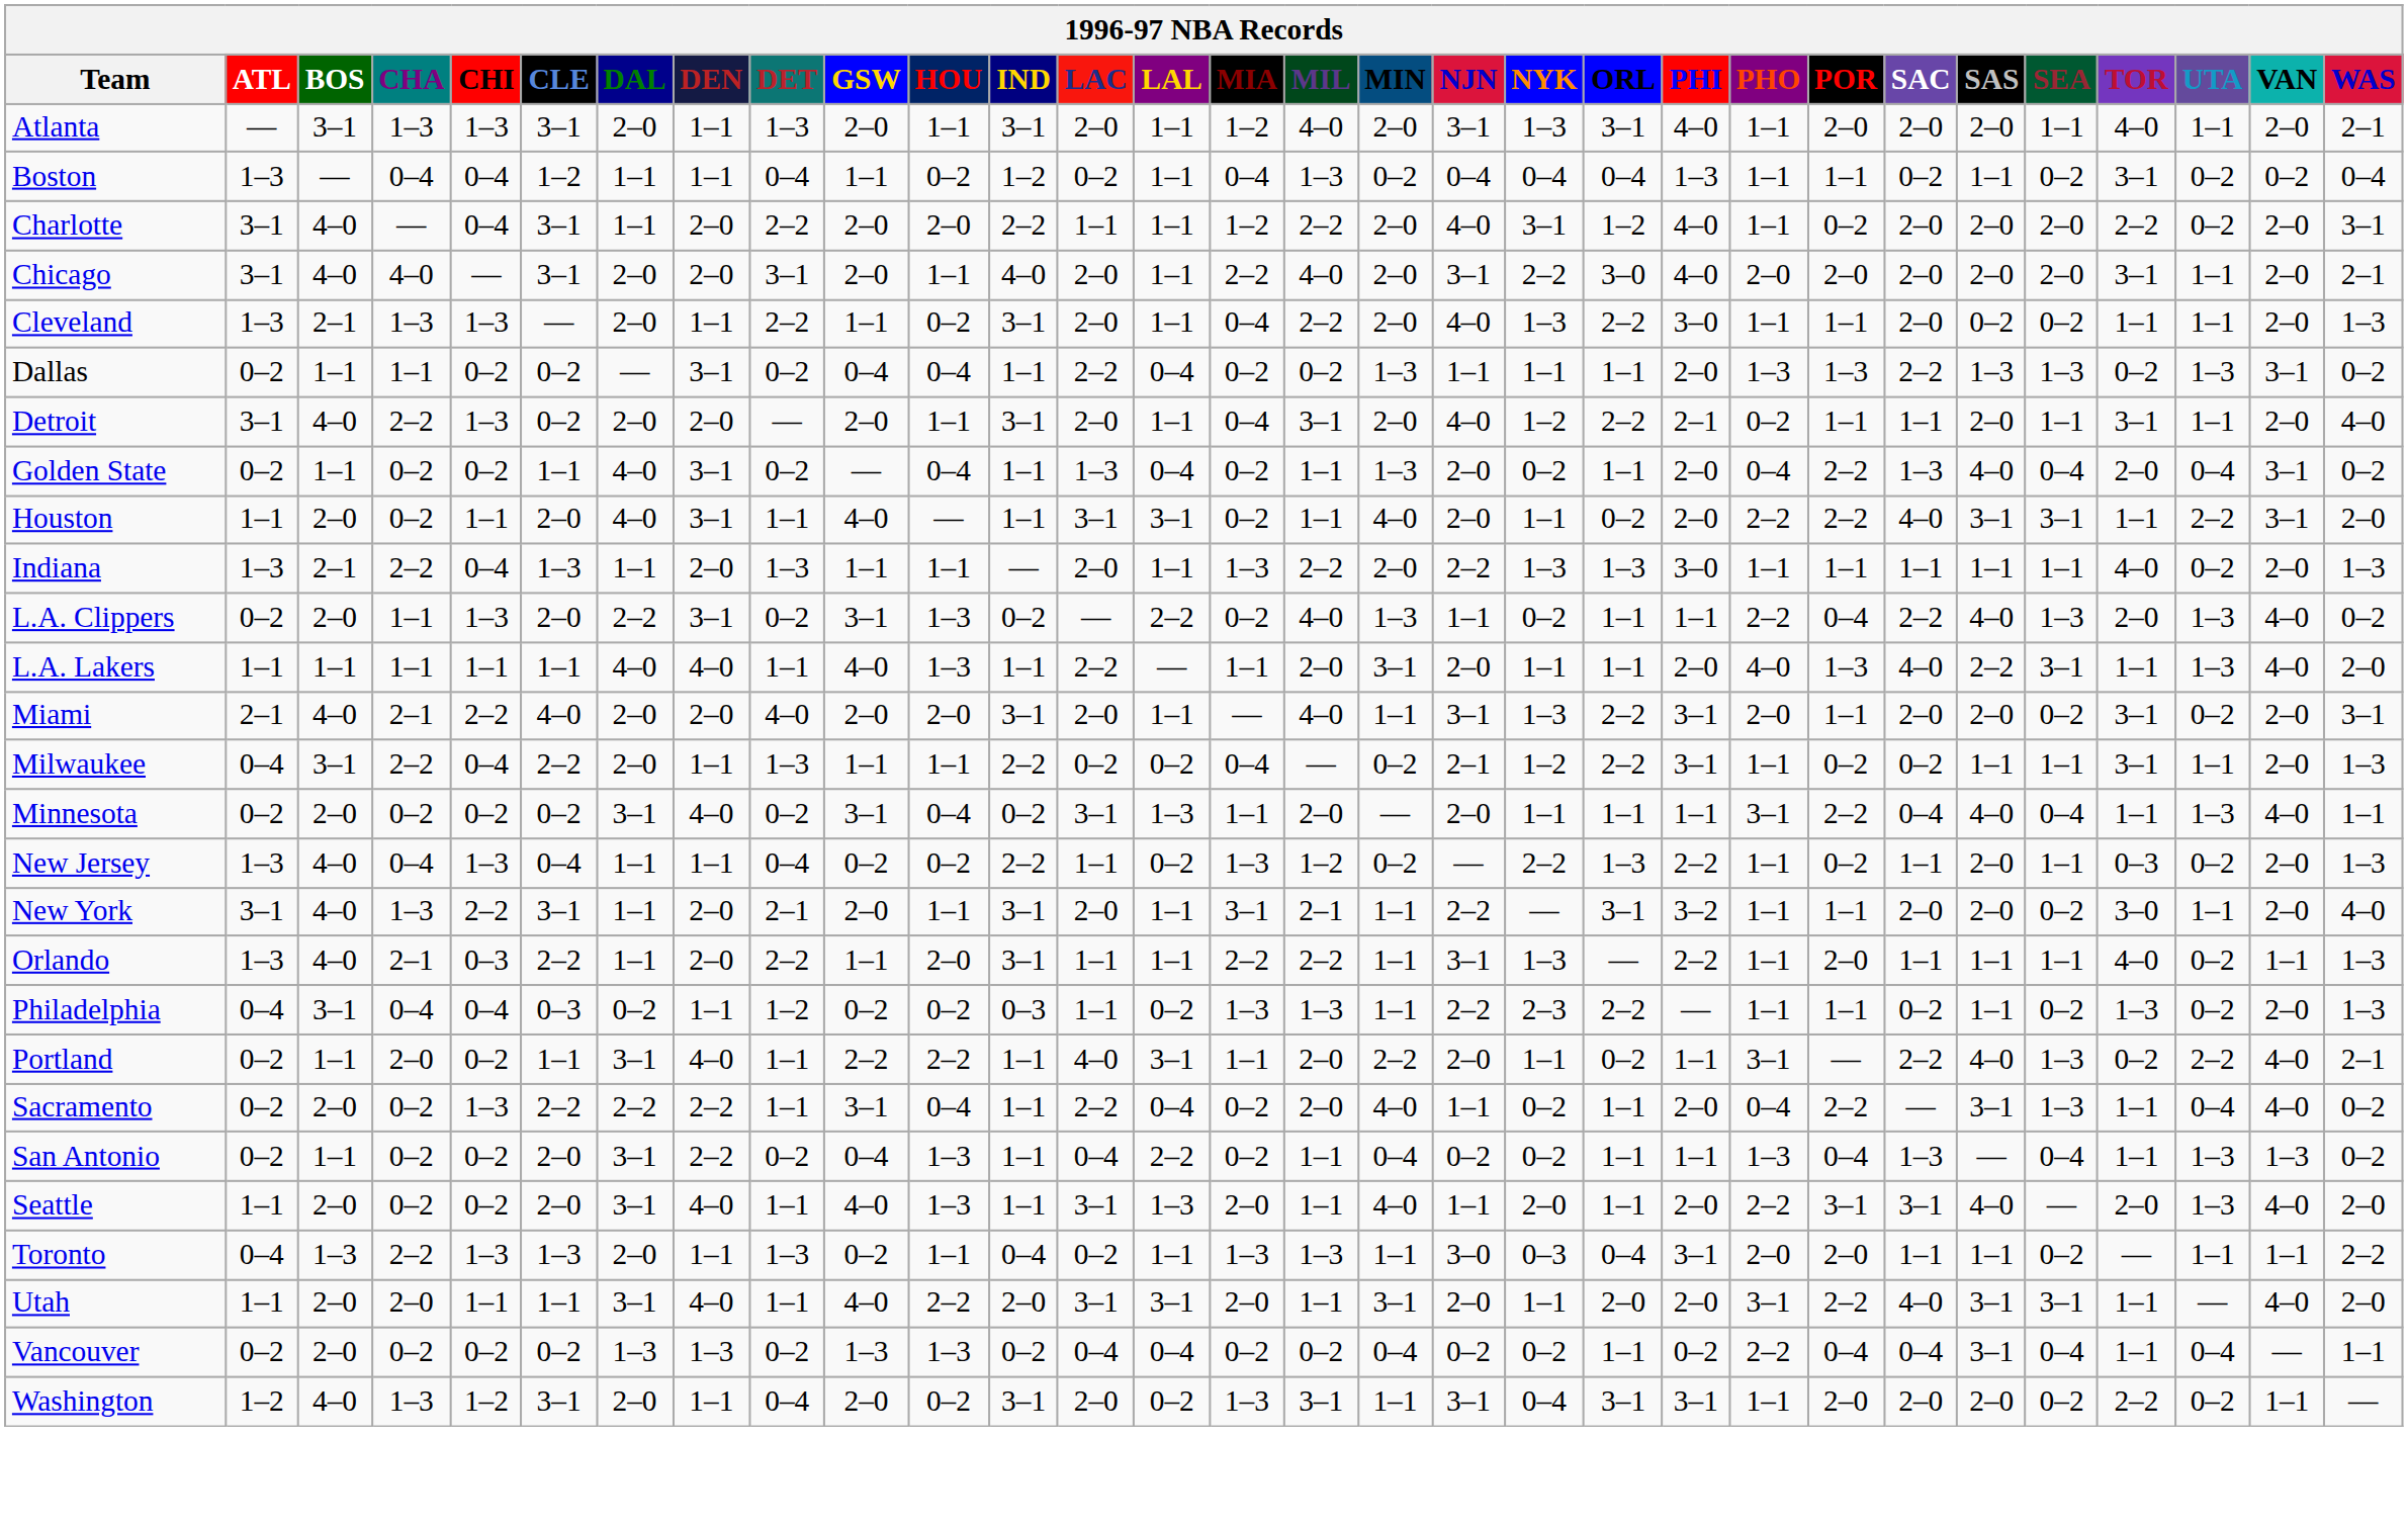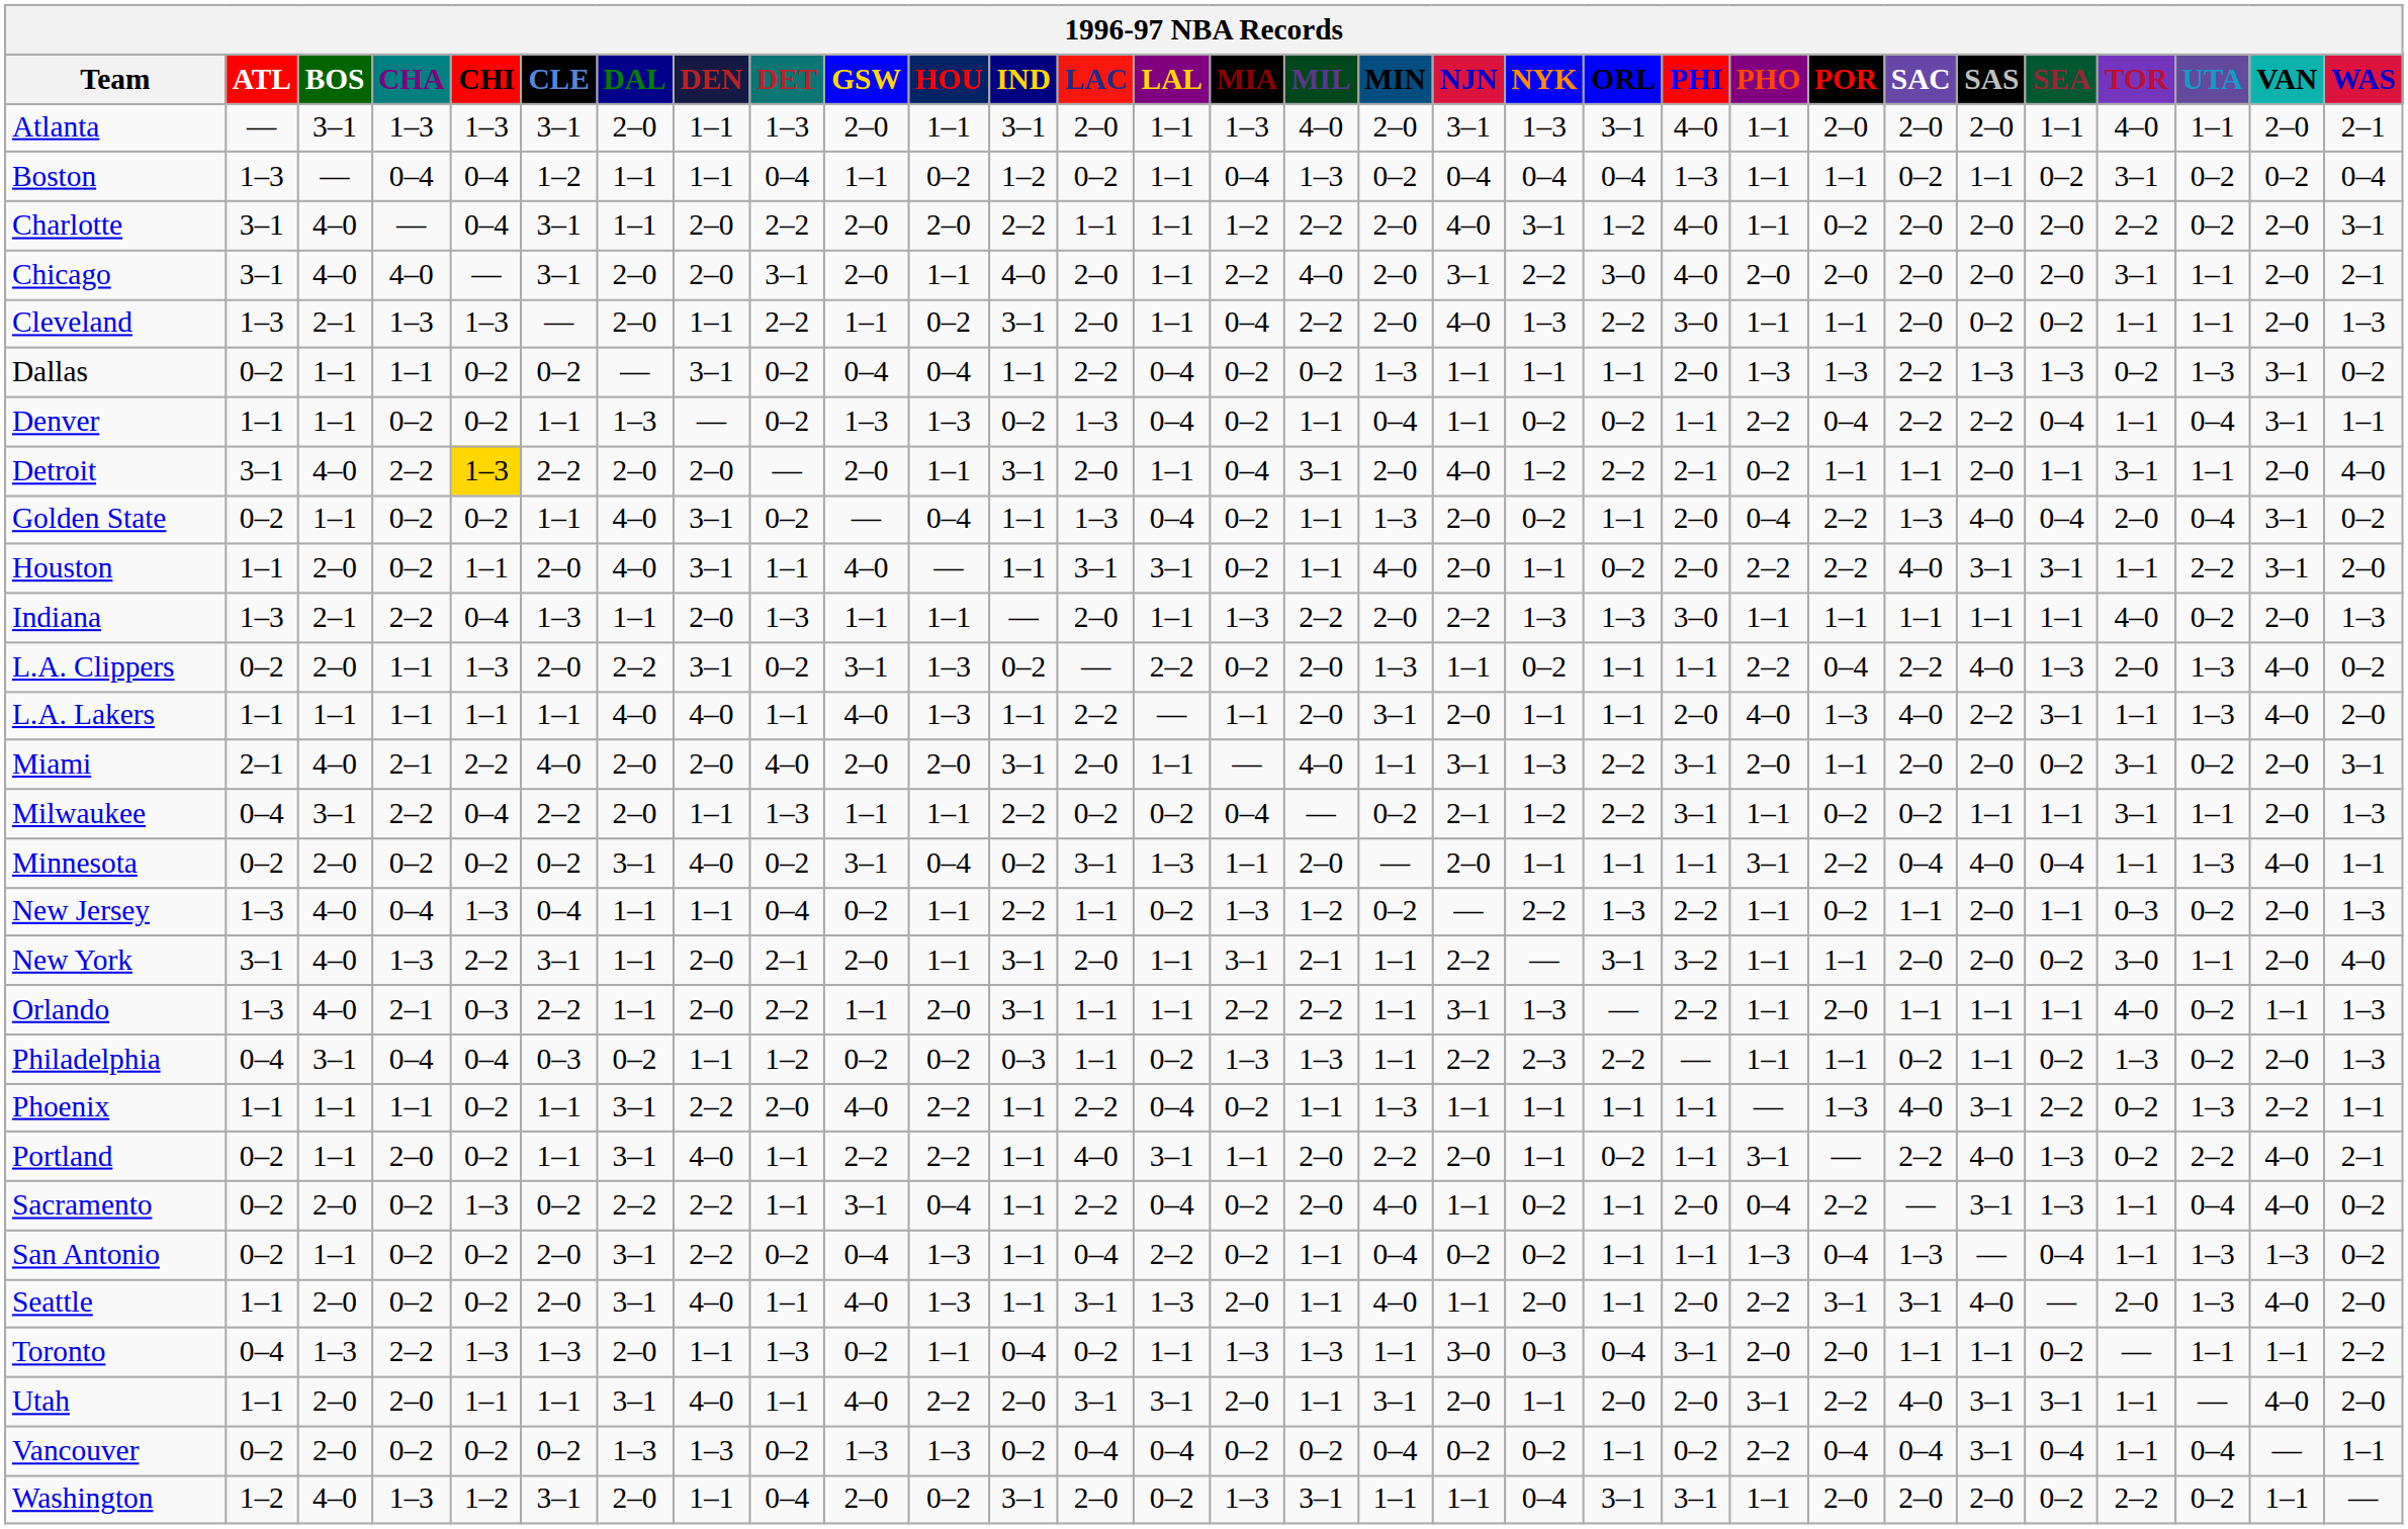Atlanta | MIA: 1–2 -> 1–3
+ row: Denver | 1–1 | 1–1 | 0–2 | 0–2 | 1–1 | 1–3 | — | 0–2 | 1–3 | 1–3 | 0–2 | 1–3 | 0–4 | 0–2 | 1–1 | 0–4 | 1–1 | 0–2 | 0–2 | 1–1 | 2–2 | 0–4 | 2–2 | 2–2 | 0–4 | 1–1 | 0–4 | 3–1 | 1–1
Detroit | CHI: no background -> gold background
Detroit | CLE: 0–2 -> 2–2
L.A. Clippers | MIL: 4–0 -> 2–0
New Jersey | HOU: 0–2 -> 1–1
+ row: Phoenix | 1–1 | 1–1 | 1–1 | 0–2 | 1–1 | 3–1 | 2–2 | 2–0 | 4–0 | 2–2 | 1–1 | 2–2 | 0–4 | 0–2 | 1–1 | 1–3 | 1–1 | 1–1 | 1–1 | 1–1 | — | 1–3 | 4–0 | 3–1 | 2–2 | 0–2 | 1–3 | 2–2 | 1–1
Sacramento | CLE: 2–2 -> 0–2
Washington | NJN: 3–1 -> 1–1
